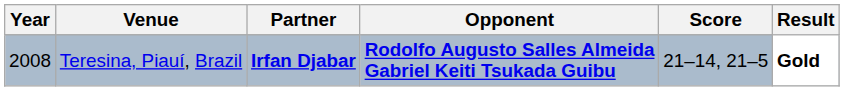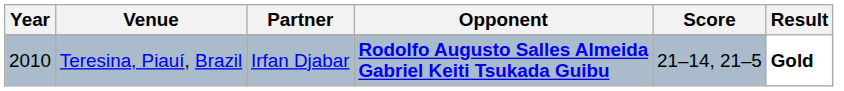Teresina, Piauí, Brazil | Year: 2008 -> 2010
Teresina, Piauí, Brazil | Partner: bold -> normal
